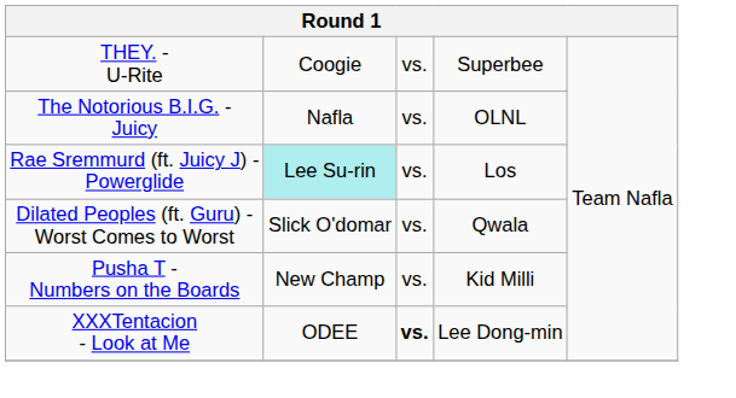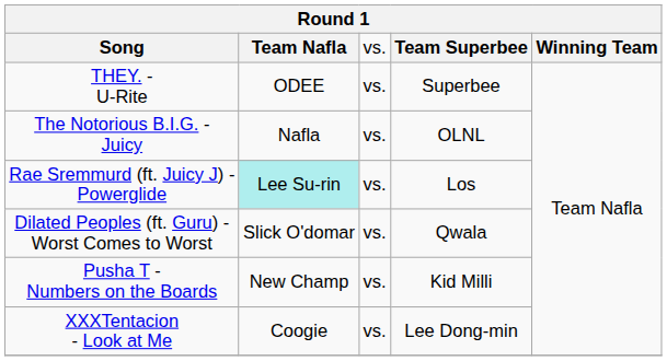+ row: Song | Team Nafla | vs. | Team Superbee | Winning Team
THEY. - U-Rite | column 2: Coogie -> ODEE
XXXTentacion - Look at Me | column 2: ODEE -> Coogie
XXXTentacion - Look at Me | column 3: bold -> normal
